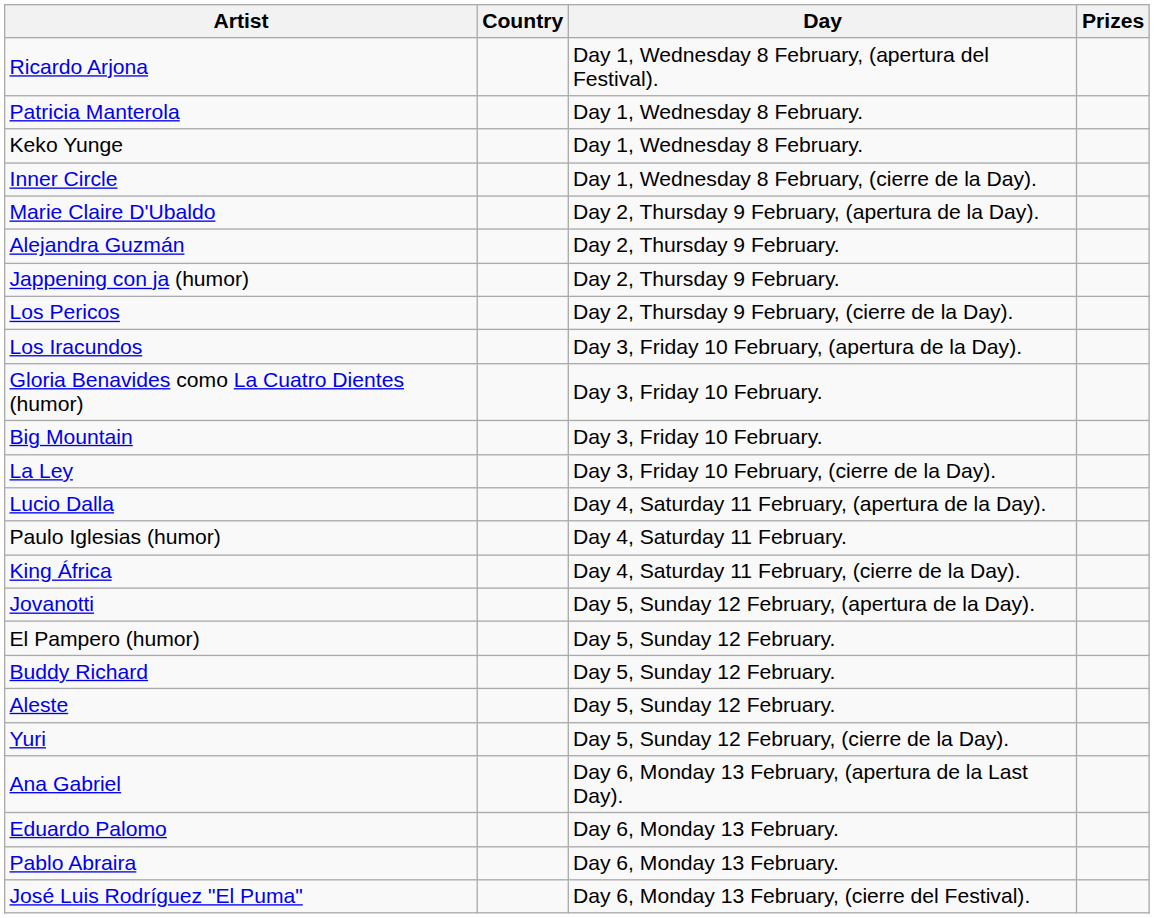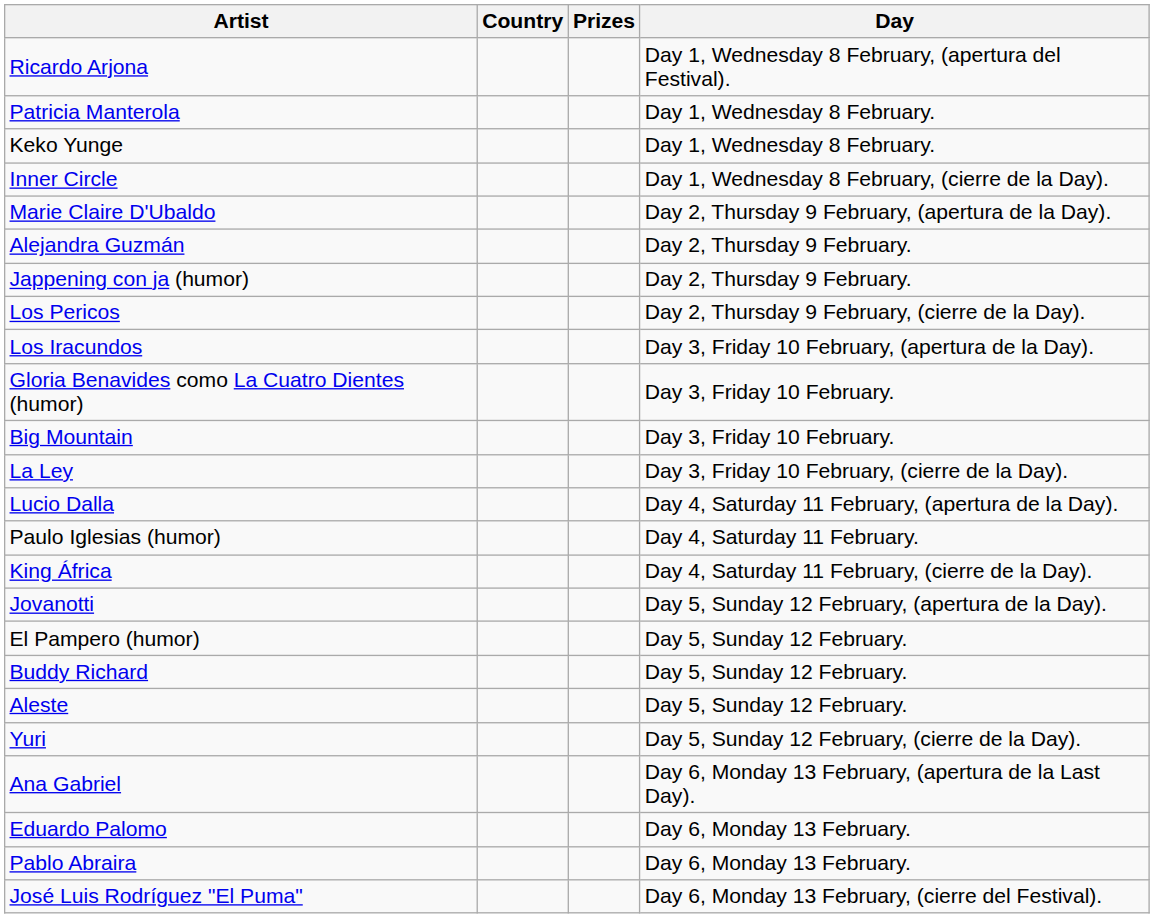columns swapped: Day <-> Prizes
